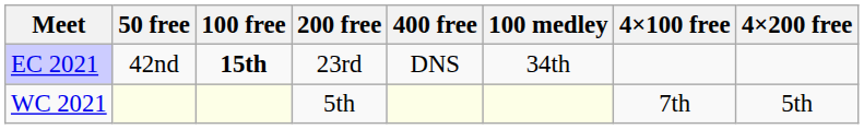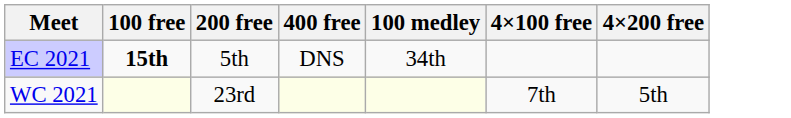- column: 50 free | 42nd
EC 2021 | 200 free: 23rd -> 5th
WC 2021 | 200 free: 5th -> 23rd
